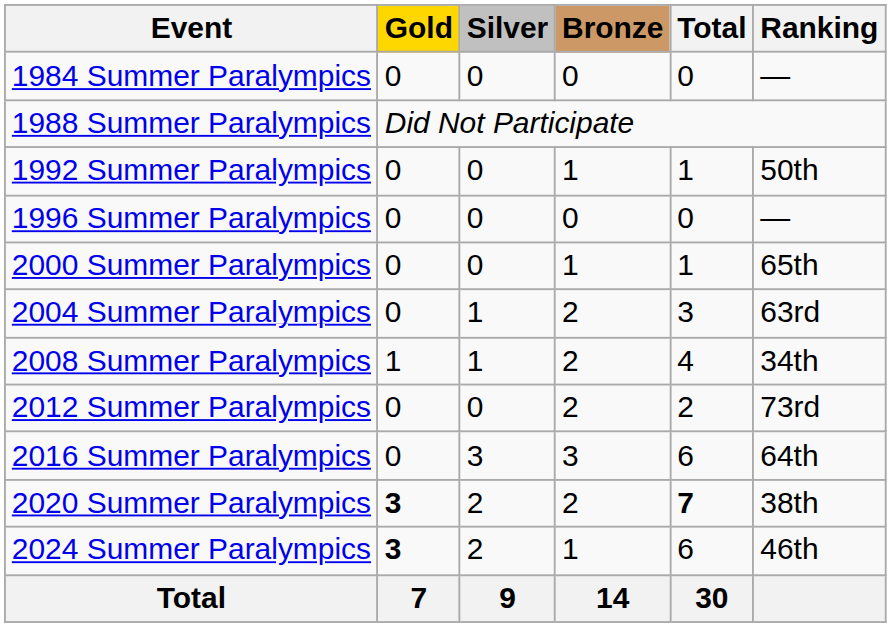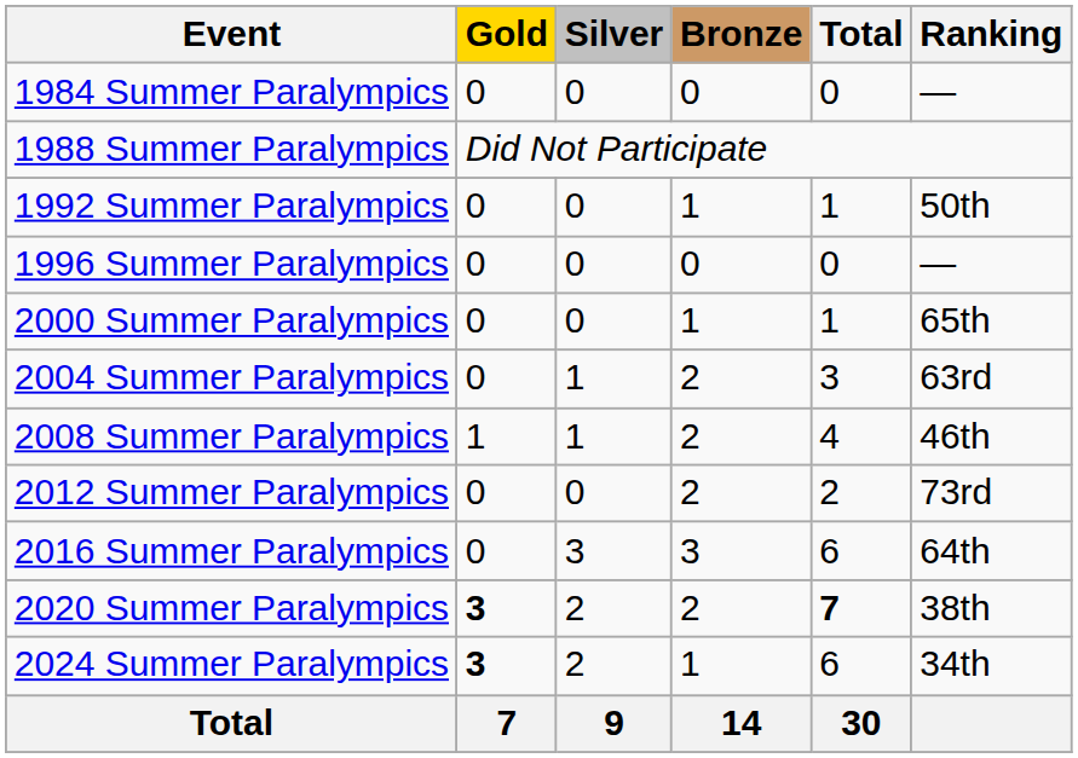2008 Summer Paralympics | Ranking: 34th -> 46th
2024 Summer Paralympics | Ranking: 46th -> 34th
